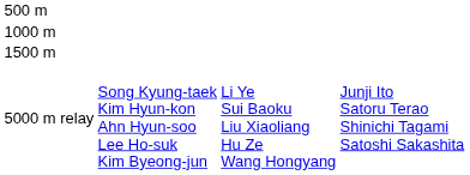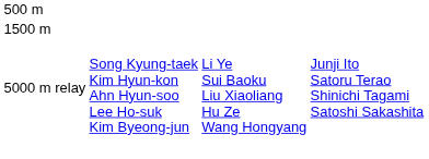- row: 1000 m
